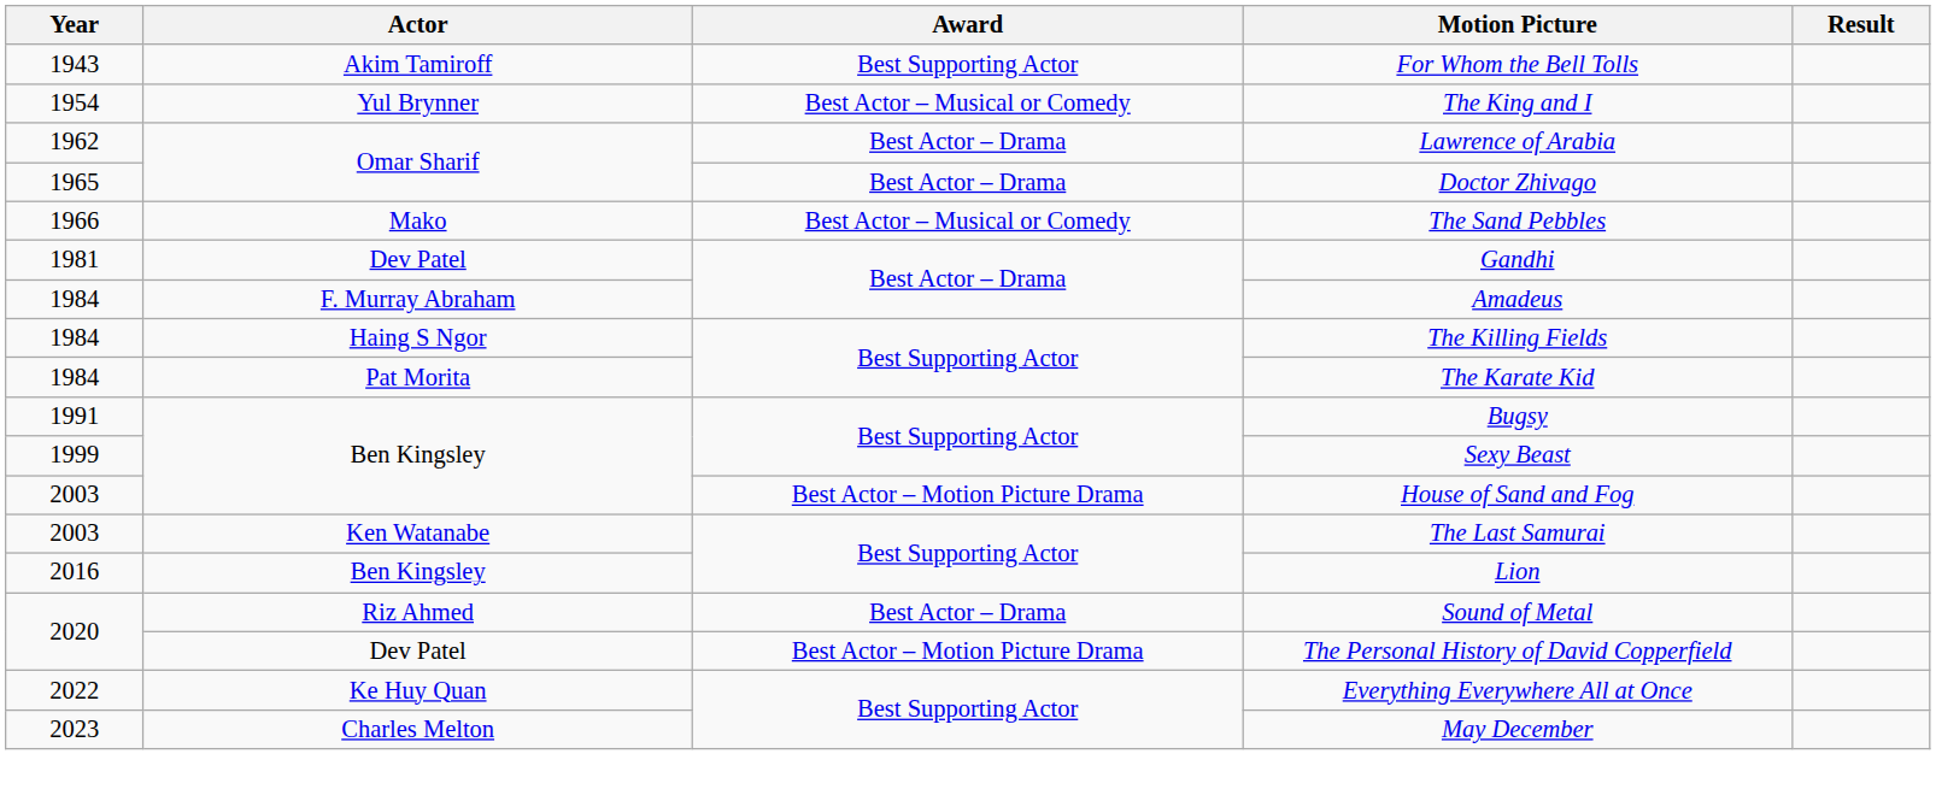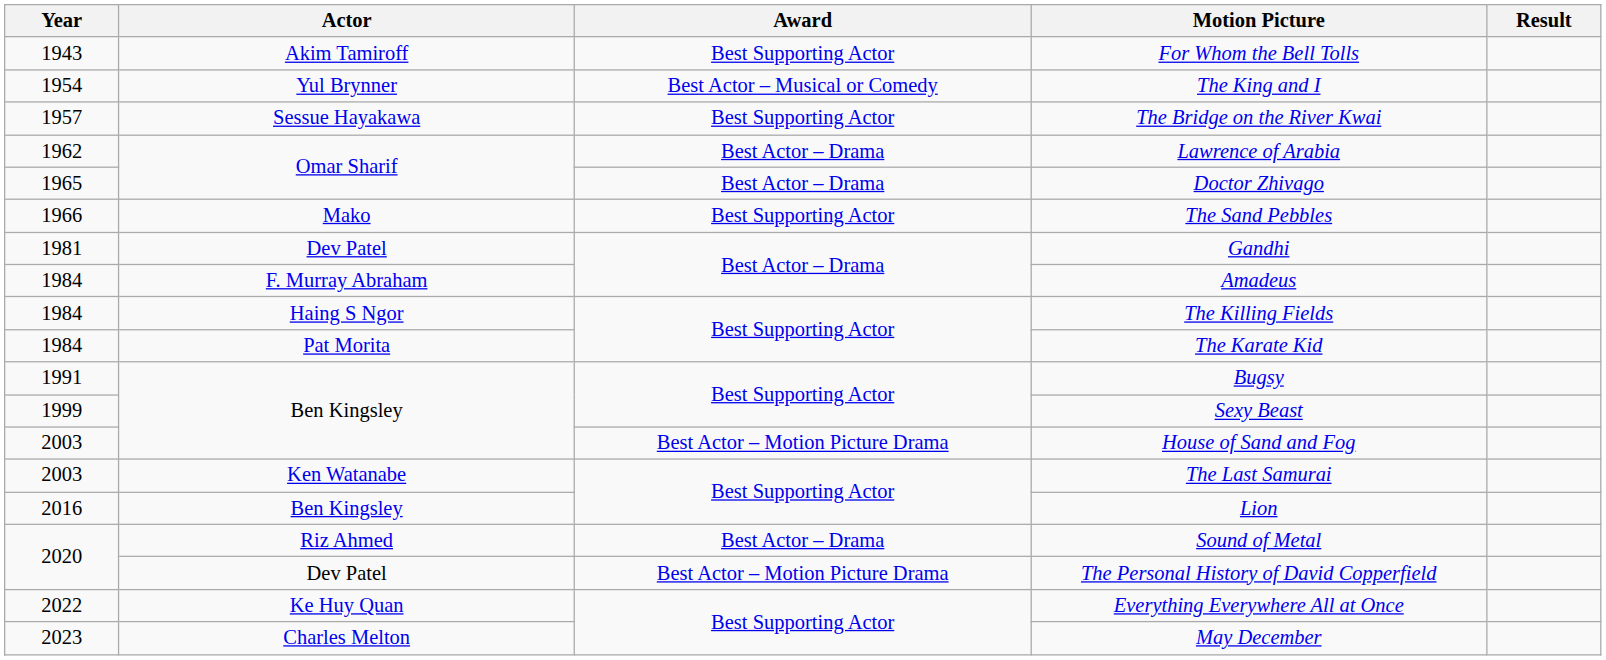+ row: 1957 | Sessue Hayakawa | Best Supporting Actor | The Bridge on the River Kwai
The Sand Pebbles | Award: Best Actor – Musical or Comedy -> Best Supporting Actor
